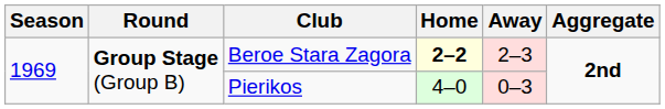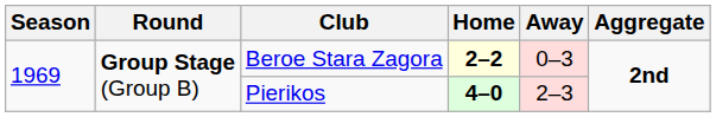Beroe Stara Zagora | Away: 2–3 -> 0–3
Pierikos | Home: normal -> bold
Pierikos | Away: 0–3 -> 2–3
